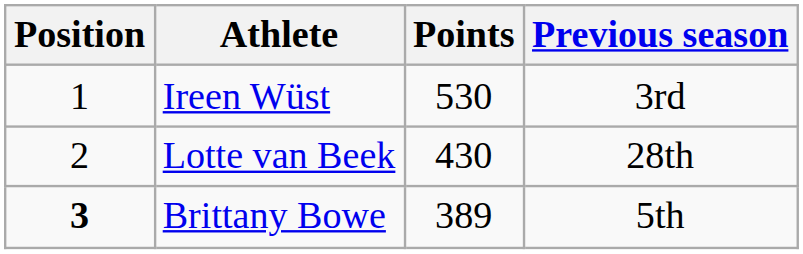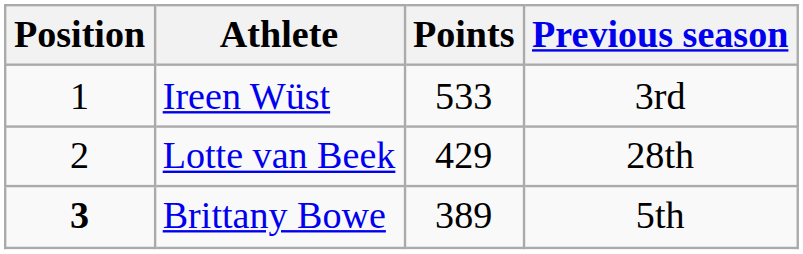Ireen Wüst | Points: 530 -> 533
Lotte van Beek | Points: 430 -> 429
